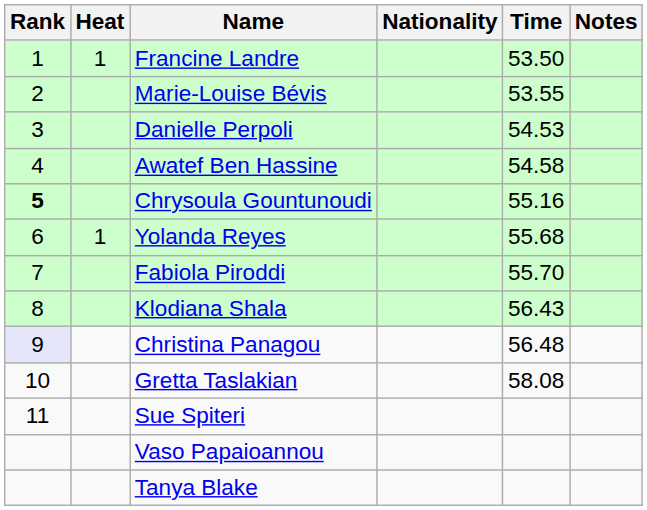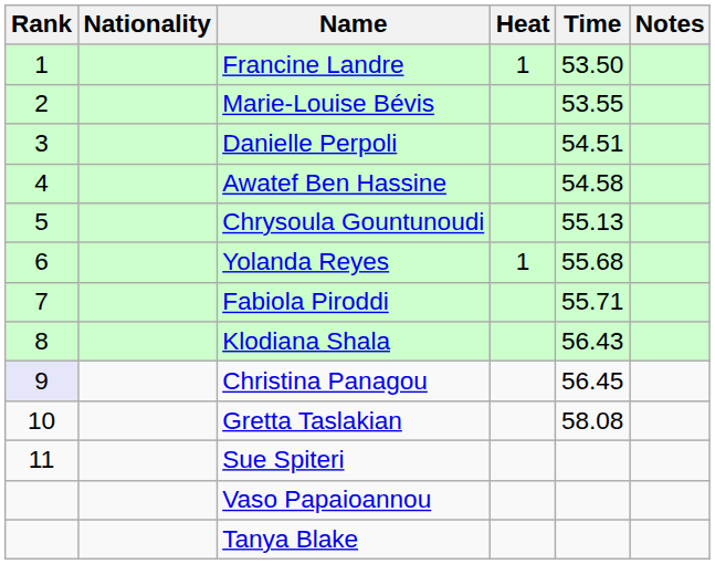columns swapped: Heat <-> Nationality
Danielle Perpoli | Time: 54.53 -> 54.51
Chrysoula Gountunoudi | Rank: bold -> normal
Chrysoula Gountunoudi | Time: 55.16 -> 55.13
Fabiola Piroddi | Time: 55.70 -> 55.71
Christina Panagou | Time: 56.48 -> 56.45
